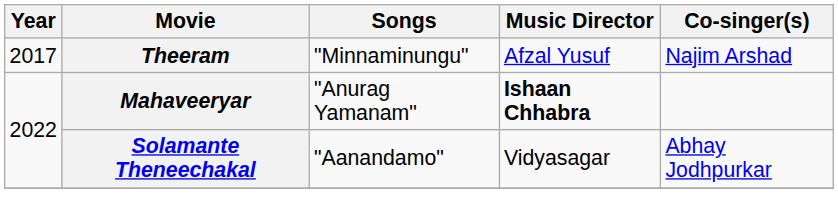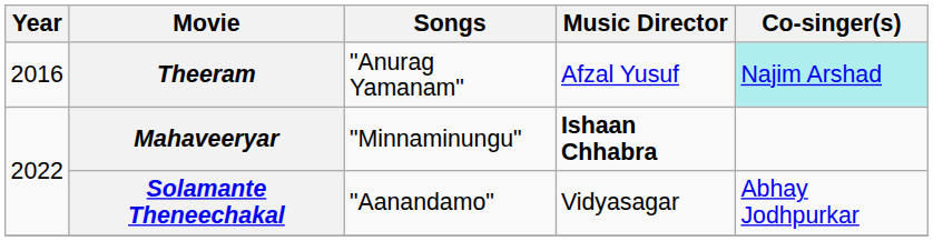Theeram | Year: 2017 -> 2016
Theeram | Songs: "Minnaminungu" -> "Anurag Yamanam"
Theeram | Co-singer(s): no background -> paleturquoise background
Mahaveeryar | Songs: "Anurag Yamanam" -> "Minnaminungu"
